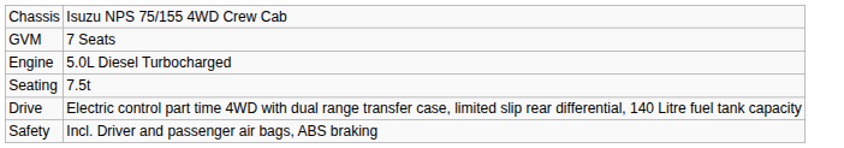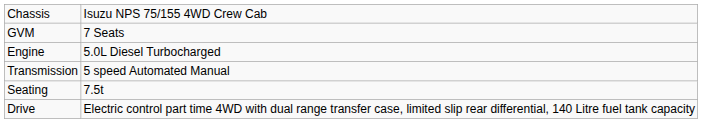+ row: Transmission | 5 speed Automated Manual
- row: Safety | Incl. Driver and passenger air bags, ABS braking
